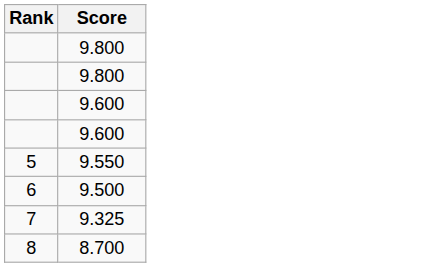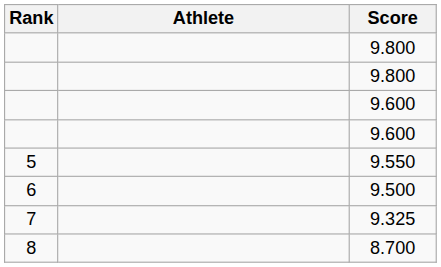+ column: Athlete
